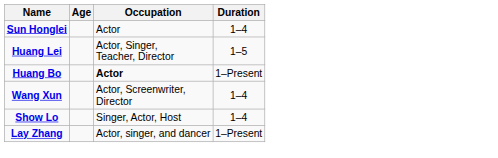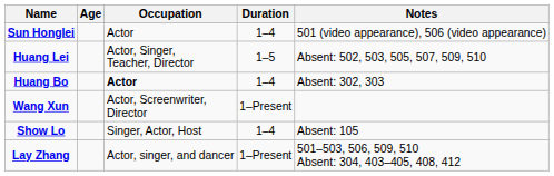+ column: Notes | 501 (video appearance), 506 (video appearance) | Absent: 502, 503, 505, 507, 509, 510 | Absent: 302, 303 | Absent: 105 | 501–503, 506, 509, 510 Absent: 304, 403–405, 408, 412
Huang Bo | Duration: 1–Present -> 1–4
Wang Xun | Duration: 1–4 -> 1–Present
